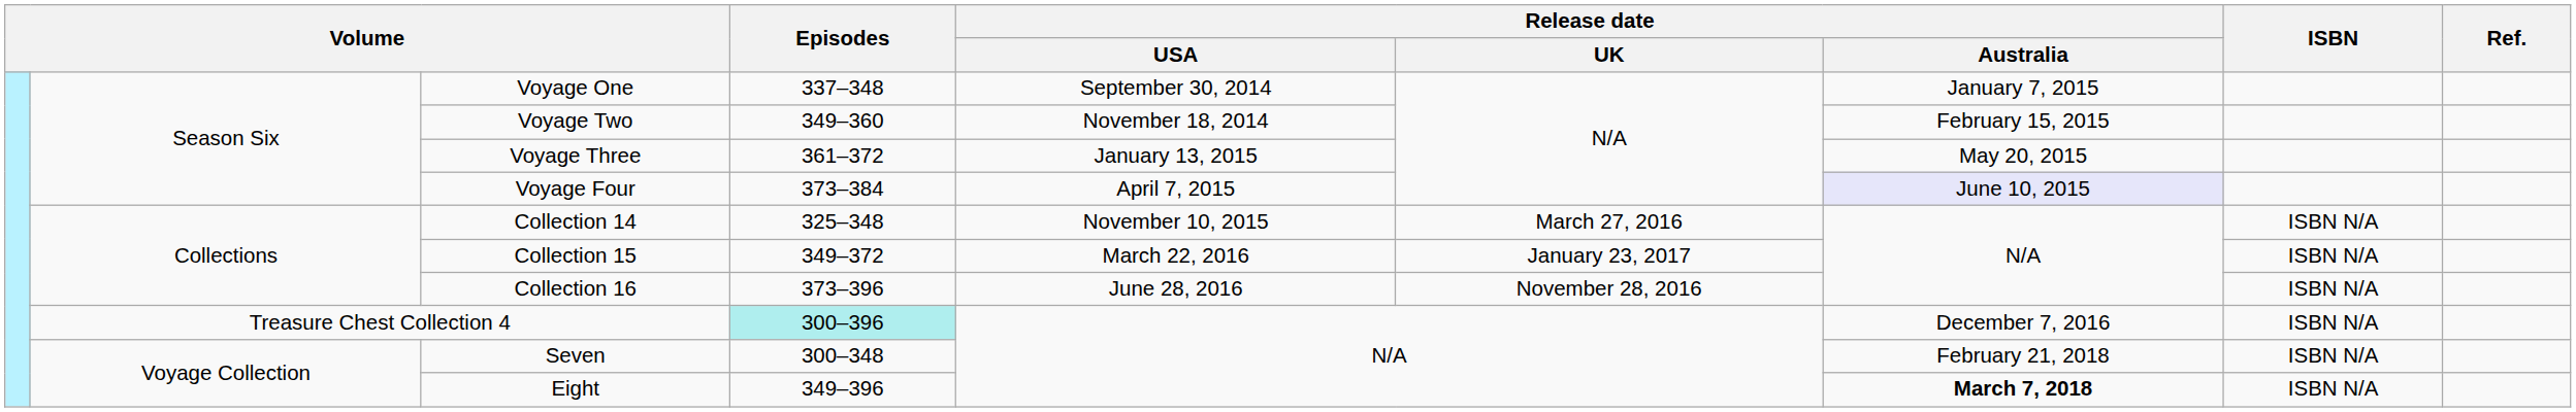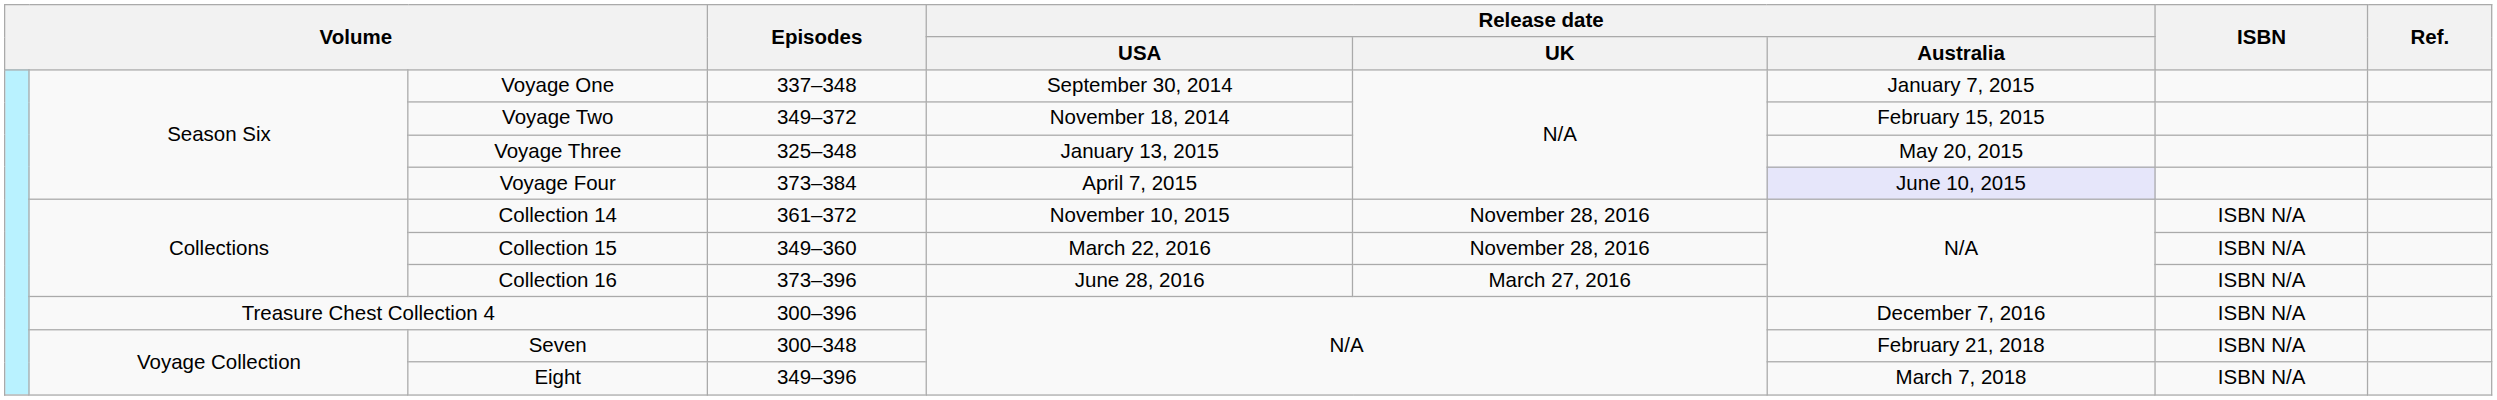Voyage Two | Episodes: 349–360 -> 349–372
Voyage Three | Episodes: 361–372 -> 325–348
Collection 14 | Episodes: 325–348 -> 361–372
Collection 14 | Release date / UK: March 27, 2016 -> November 28, 2016
Collection 15 | Episodes: 349–372 -> 349–360
Collection 15 | Release date / UK: January 23, 2017 -> November 28, 2016
Collection 16 | Release date / UK: November 28, 2016 -> March 27, 2016
Treasure Chest Collection 4 | Episodes: paleturquoise background -> no background
Eight | Release date / Australia: bold -> normal
